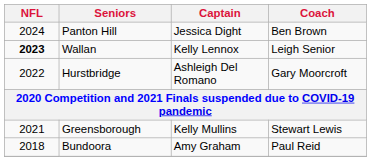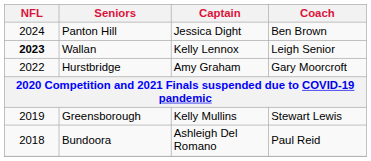Hurstbridge | Captain: Ashleigh Del Romano -> Amy Graham
Greensborough | NFL: 2021 -> 2019
Bundoora | Captain: Amy Graham -> Ashleigh Del Romano
